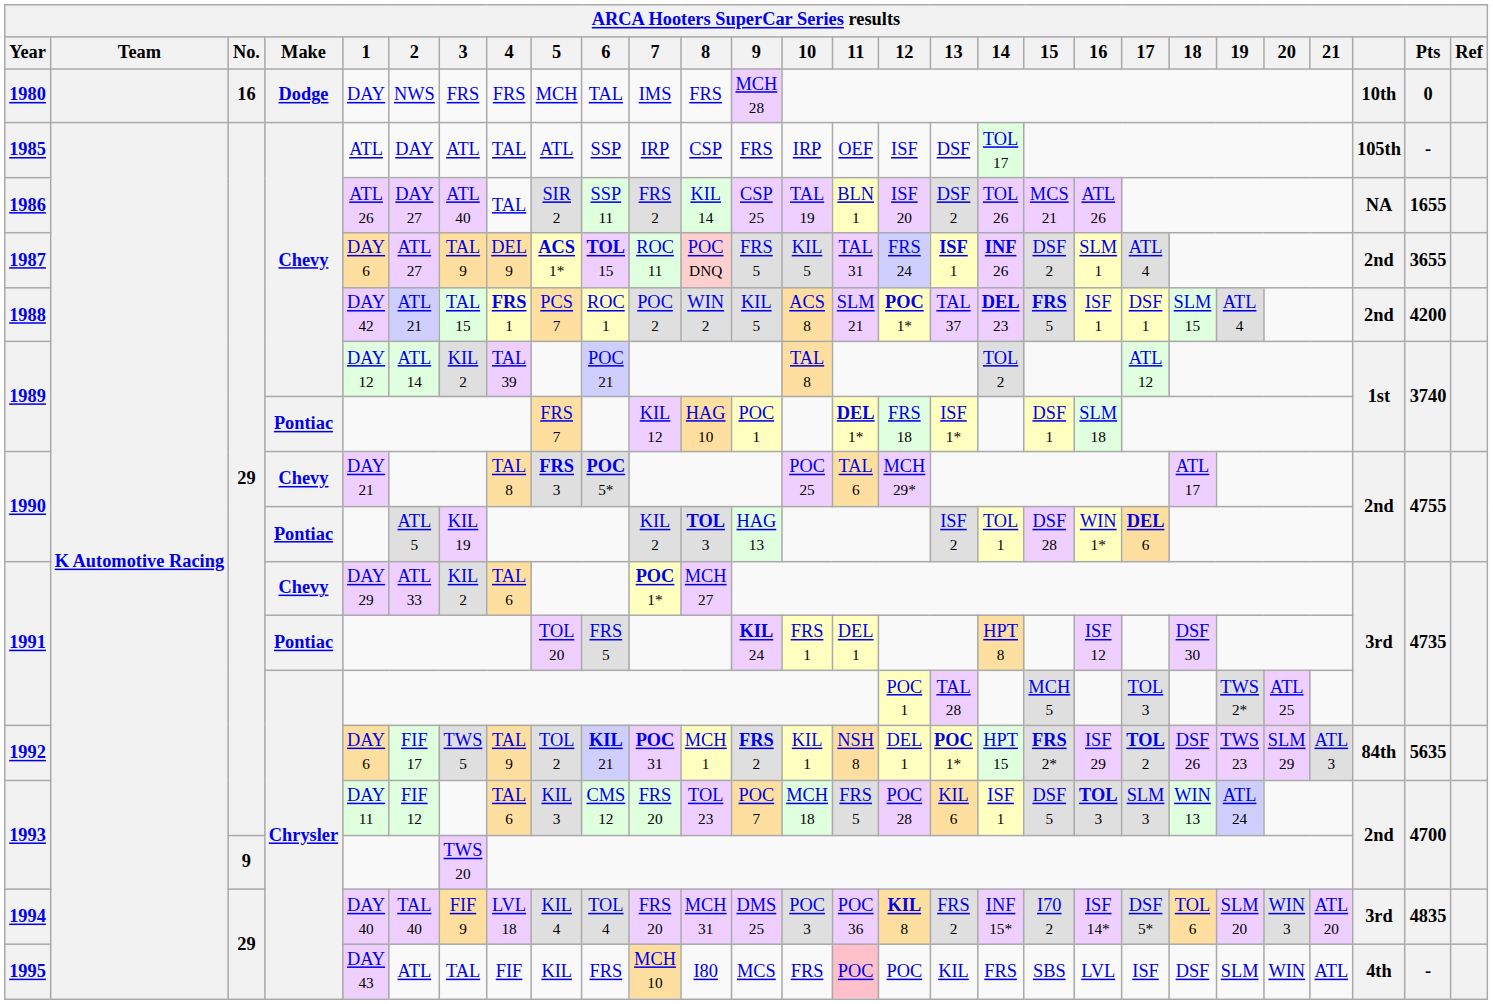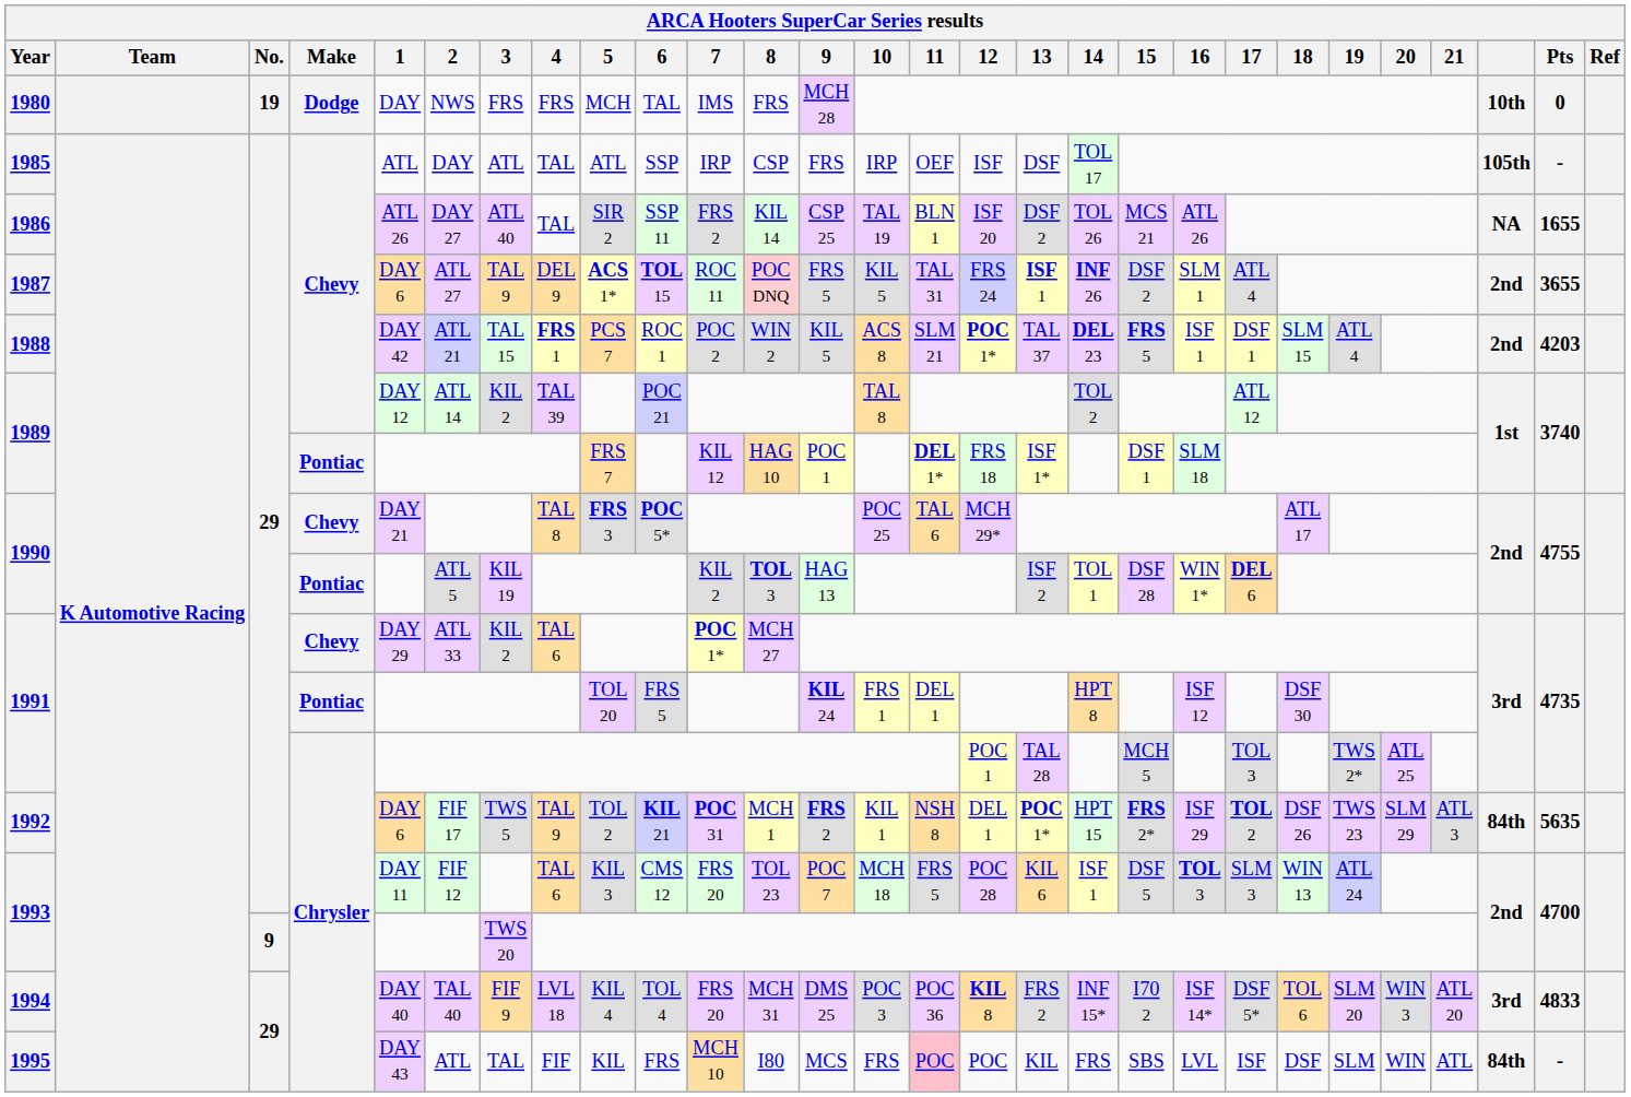1980 | No.: 16 -> 19
1988 | Pts: 4200 -> 4203
1994 | Pts: 4835 -> 4833
1995 | column 26: 4th -> 84th
